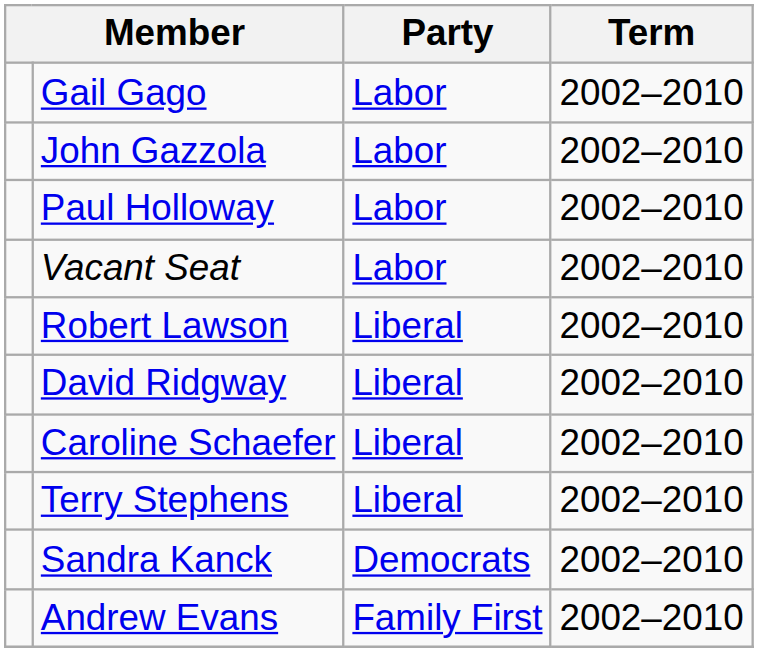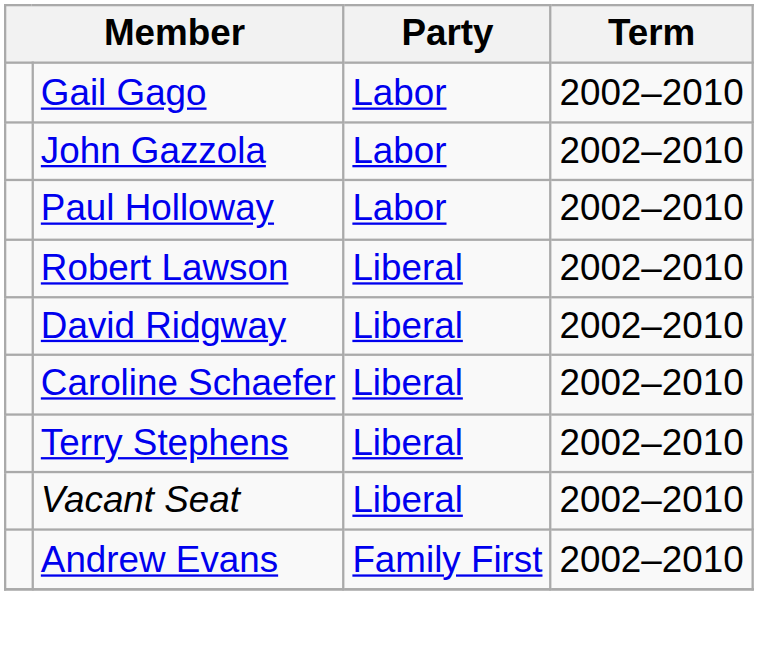- row: Vacant Seat | Labor | 2002–2010
+ row: Vacant Seat | Liberal | 2002–2010
- row: Sandra Kanck | Democrats | 2002–2010
